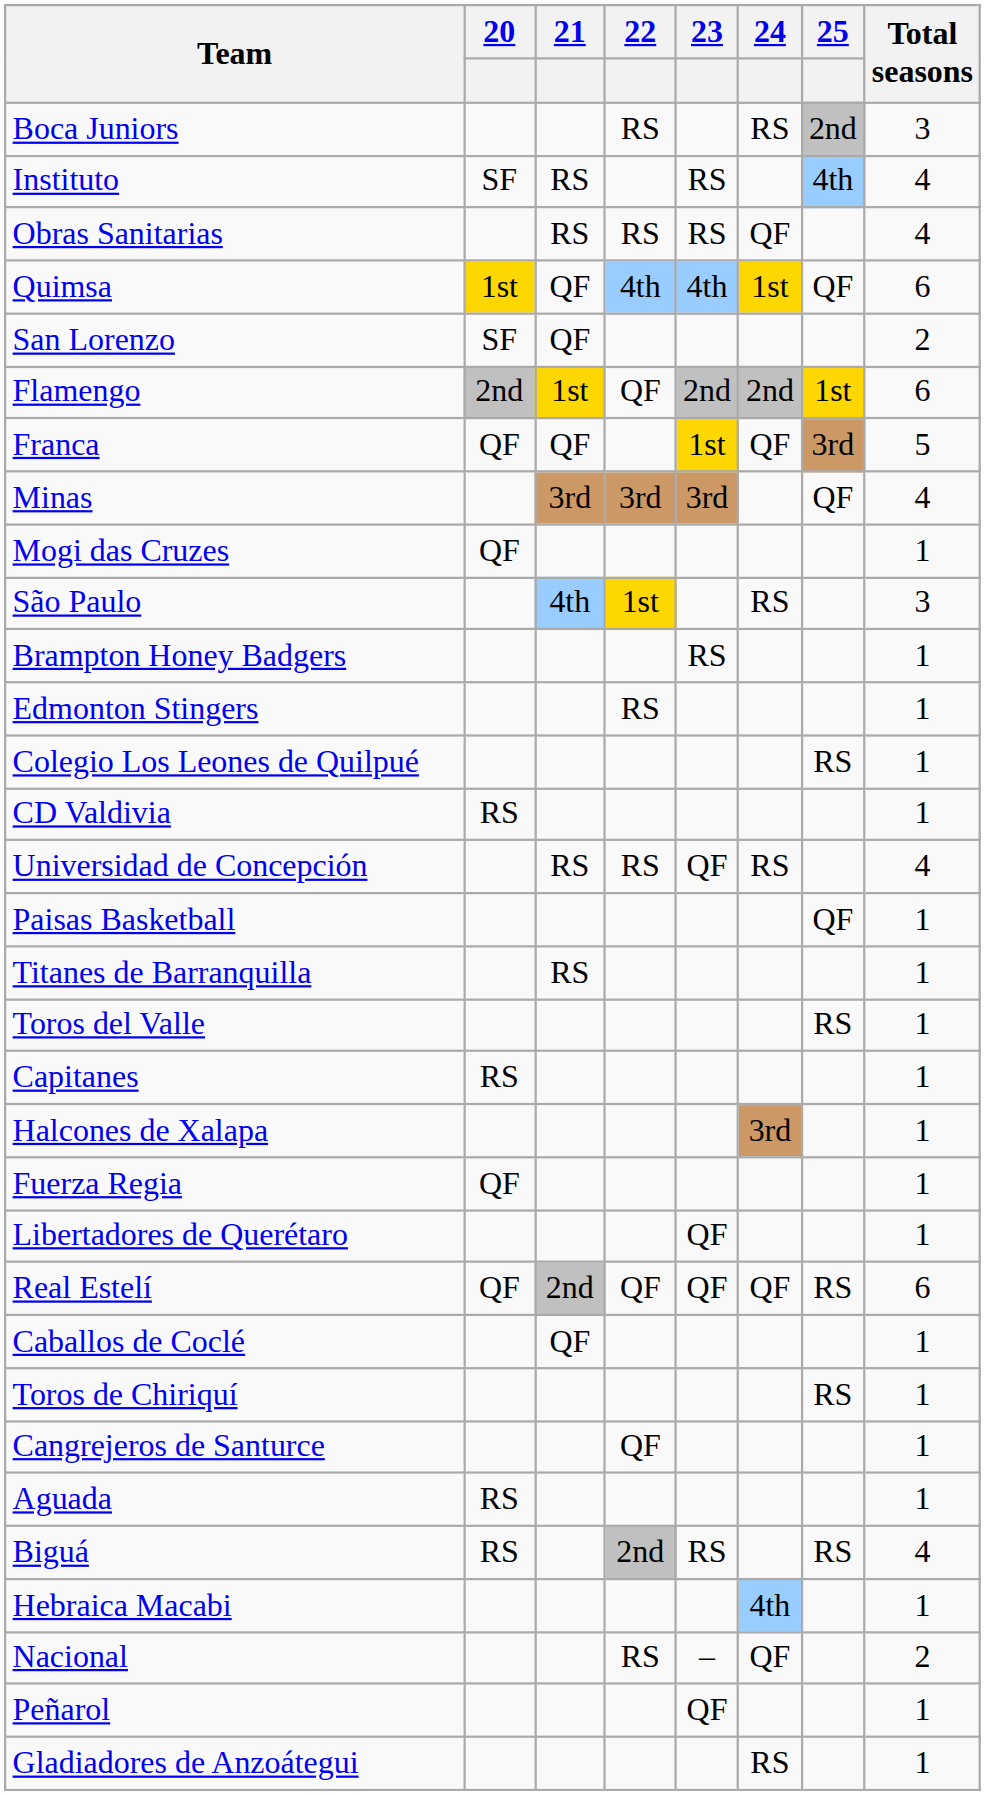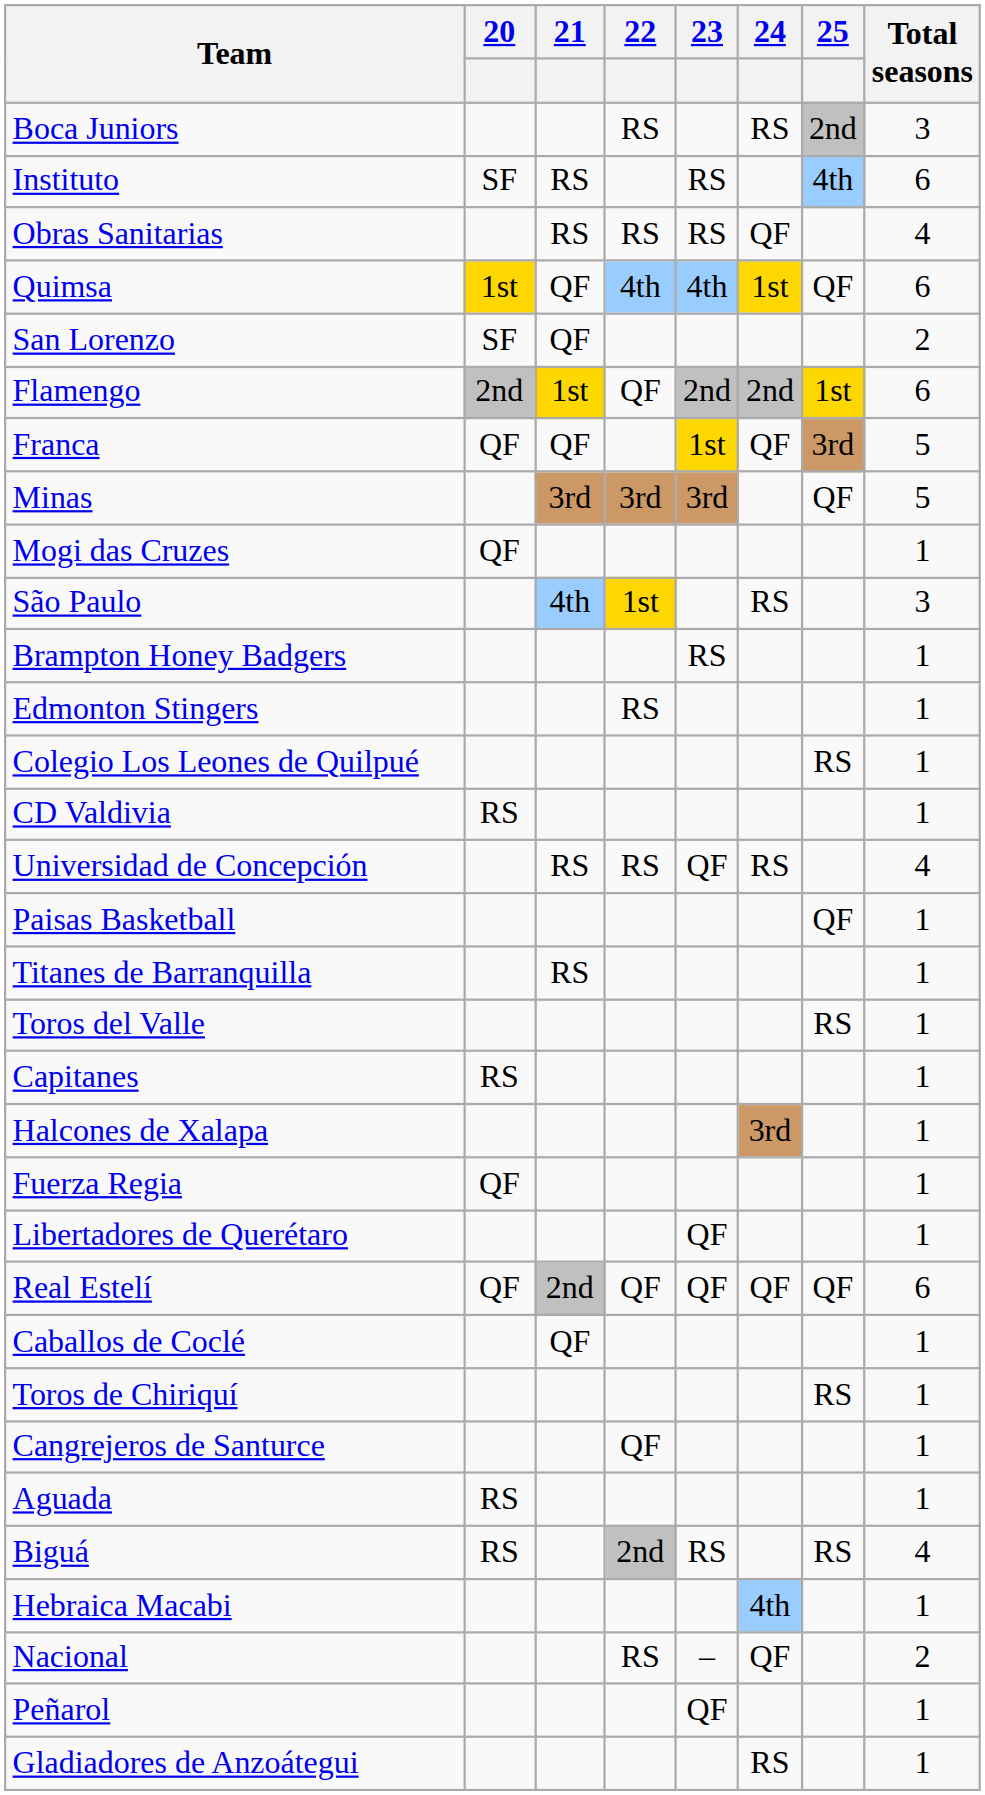Instituto | Total seasons: 4 -> 6
Minas | Total seasons: 4 -> 5
Real Estelí | 25: RS -> QF
